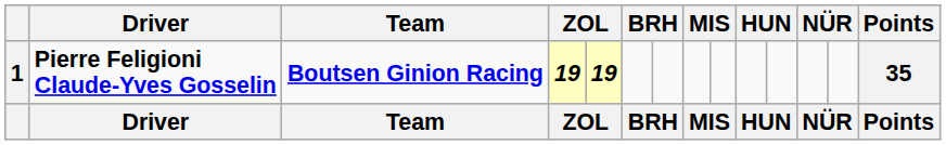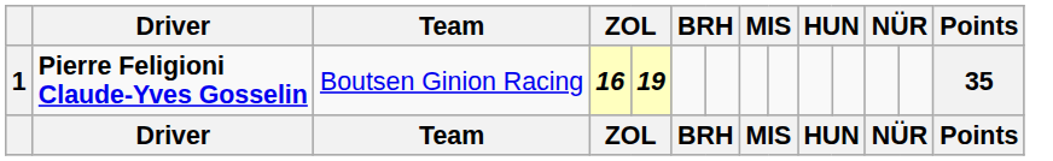1 | Team: bold -> normal
1 | column 4: 19 -> 16
